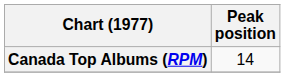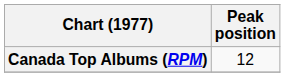Canada Top Albums (RPM) | Peak position: 14 -> 12
